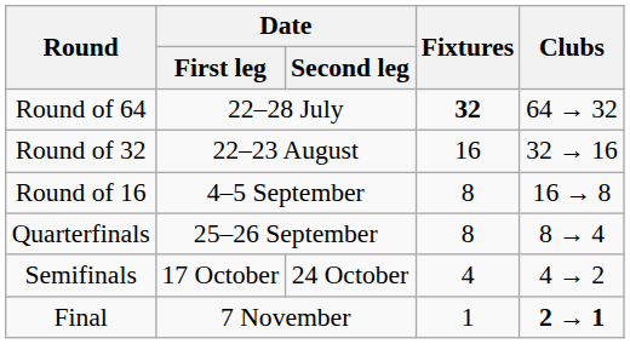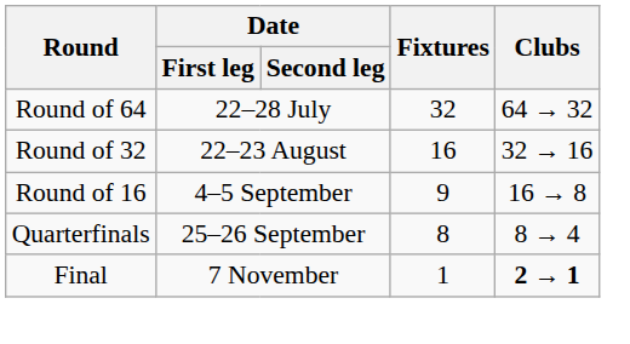Round of 64 | Fixtures: bold -> normal
Round of 16 | Fixtures: 8 -> 9
- row: Semifinals | 17 October | 24 October | 4 | 4 → 2
